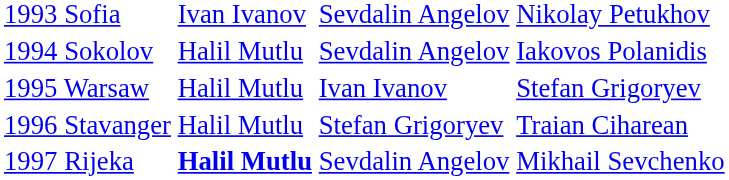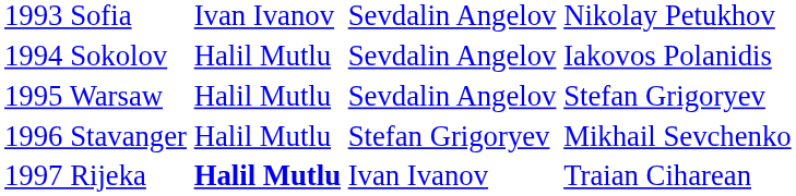1995 Warsaw | column 3: Ivan Ivanov -> Sevdalin Angelov
1996 Stavanger | column 4: Traian Ciharean -> Mikhail Sevchenko
1997 Rijeka | column 3: Sevdalin Angelov -> Ivan Ivanov
1997 Rijeka | column 4: Mikhail Sevchenko -> Traian Ciharean
